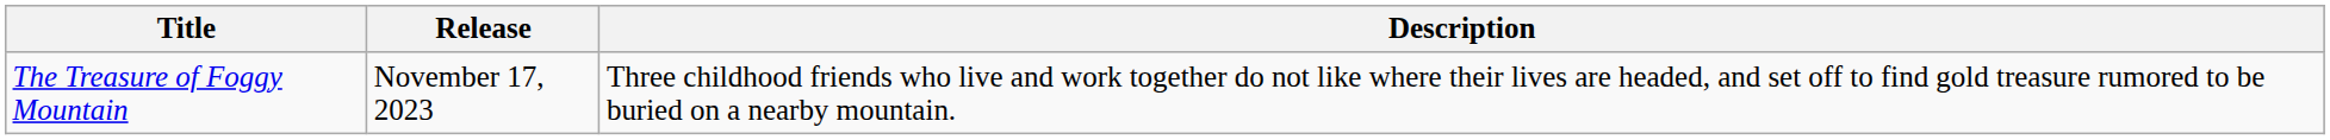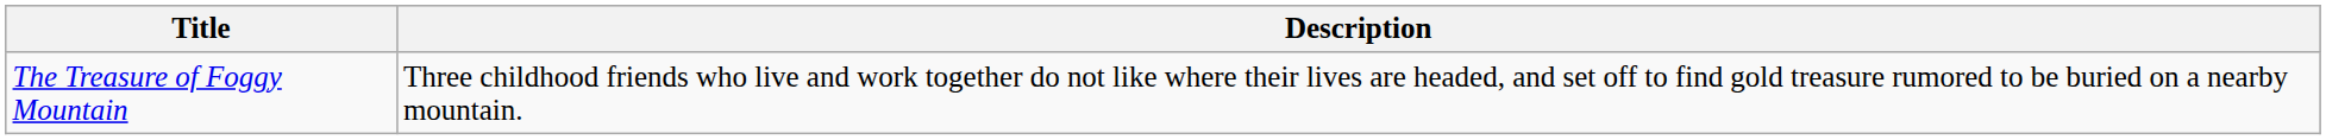- column: Release | November 17, 2023
